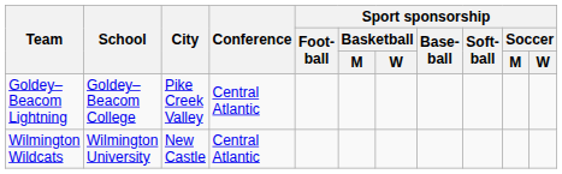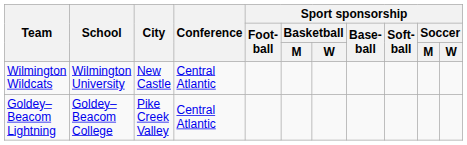rows swapped: Goldey–Beacom Lightning <-> Wilmington Wildcats
